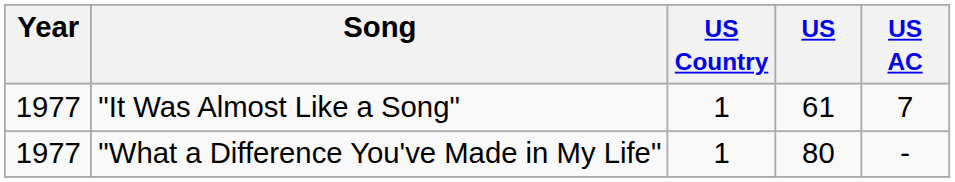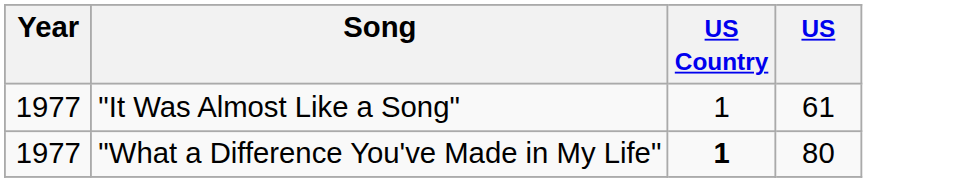- column: US AC | 7 | -
"What a Difference You've Made in My Life" | US Country: normal -> bold
